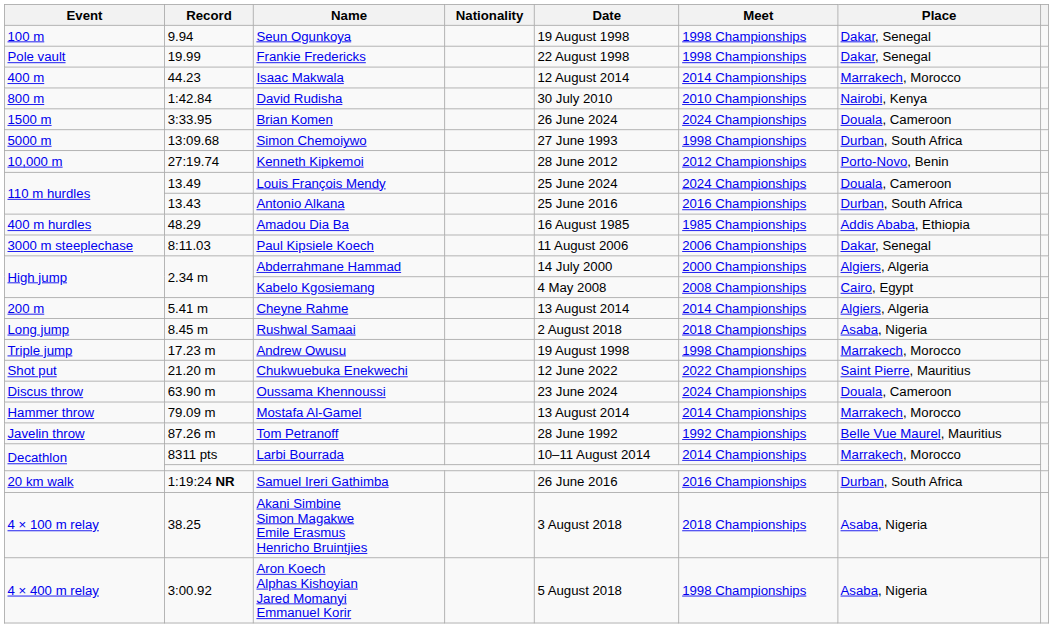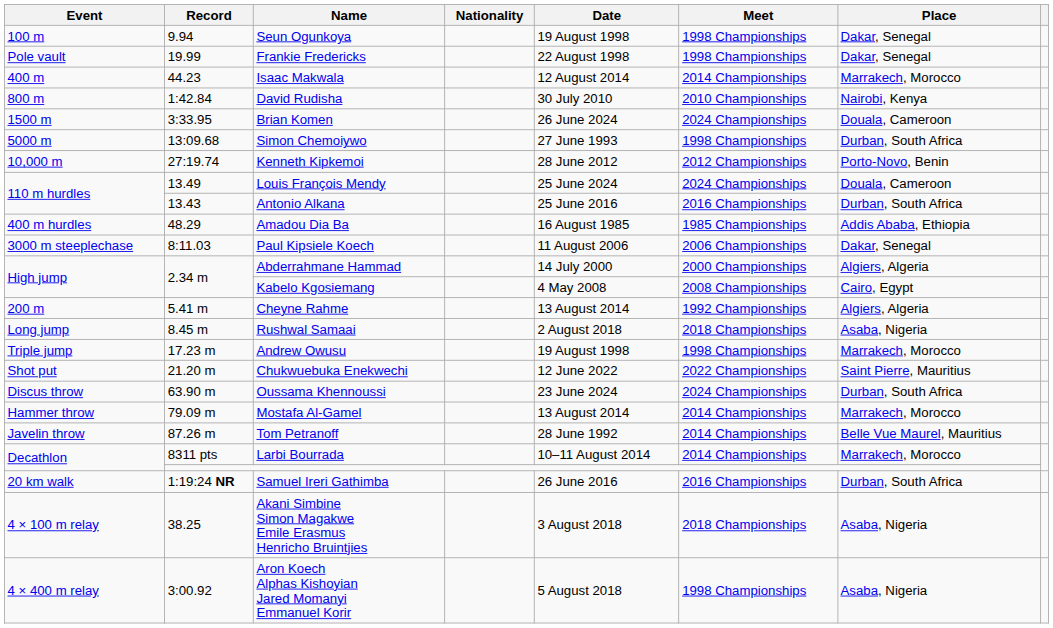Cheyne Rahme | Meet: 2014 Championships -> 1992 Championships
Oussama Khennoussi | Place: Douala, Cameroon -> Durban, South Africa
Tom Petranoff | Meet: 1992 Championships -> 2014 Championships
